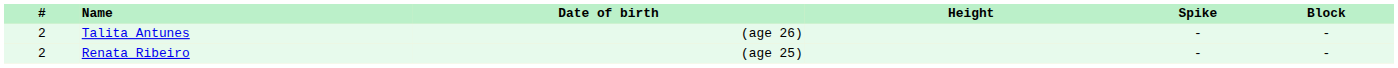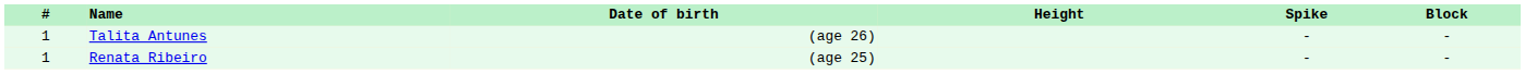Talita Antunes | #: 2 -> 1
Renata Ribeiro | #: 2 -> 1
